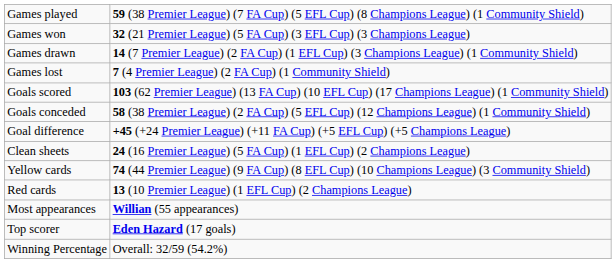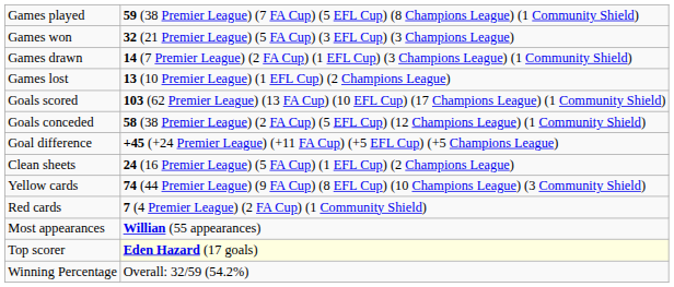Games lost | column 2: 7 (4 Premier League) (2 FA Cup) (1 Community Shield) -> 13 (10 Premier League) (1 EFL Cup) (2 Champions League)
Red cards | column 2: 13 (10 Premier League) (1 EFL Cup) (2 Champions League) -> 7 (4 Premier League) (2 FA Cup) (1 Community Shield)
Top scorer | column 2: no background -> lightyellow background
